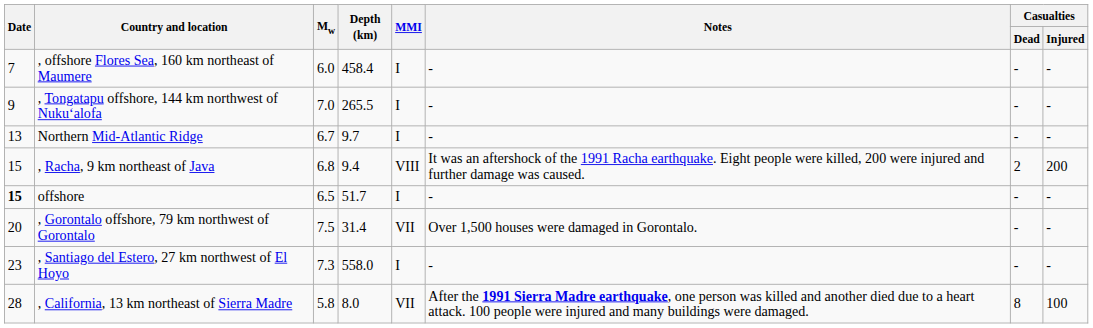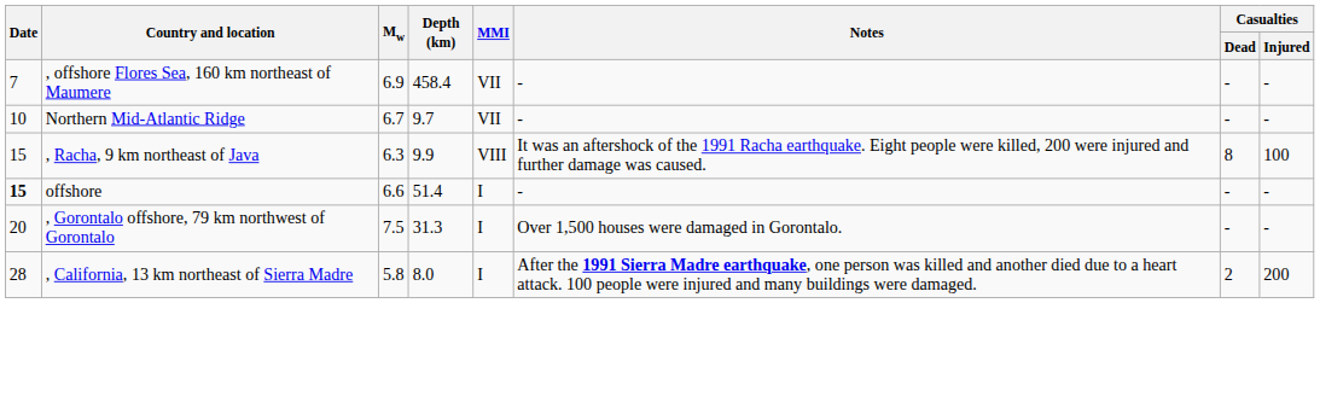, offshore Flores Sea, 160 km northeast of Maumere | Mw: 6.0 -> 6.9
, offshore Flores Sea, 160 km northeast of Maumere | MMI: I -> VII
- row: 9 | , Tongatapu offshore, 144 km northwest of Nukuʻalofa | 7.0 | 265.5 | I | - | - | -
Northern Mid-Atlantic Ridge | Date: 13 -> 10
Northern Mid-Atlantic Ridge | MMI: I -> VII
, Racha, 9 km northeast of Java | Mw: 6.8 -> 6.3
, Racha, 9 km northeast of Java | Depth (km): 9.4 -> 9.9
, Racha, 9 km northeast of Java | Casualties / Dead: 2 -> 8
, Racha, 9 km northeast of Java | Casualties / Injured: 200 -> 100
offshore | Mw: 6.5 -> 6.6
offshore | Depth (km): 51.7 -> 51.4
, Gorontalo offshore, 79 km northwest of Gorontalo | Depth (km): 31.4 -> 31.3
, Gorontalo offshore, 79 km northwest of Gorontalo | MMI: VII -> I
- row: 23 | , Santiago del Estero, 27 km northwest of El Hoyo | 7.3 | 558.0 | I | - | - | -
, California, 13 km northeast of Sierra Madre | MMI: VII -> I
, California, 13 km northeast of Sierra Madre | Casualties / Dead: 8 -> 2
, California, 13 km northeast of Sierra Madre | Casualties / Injured: 100 -> 200
